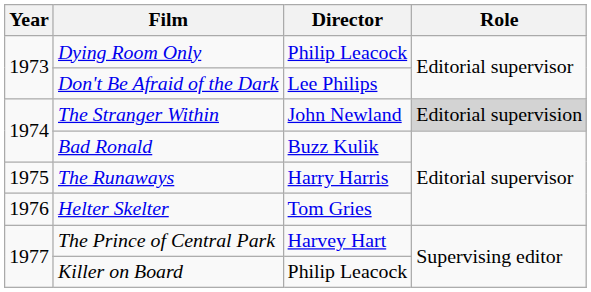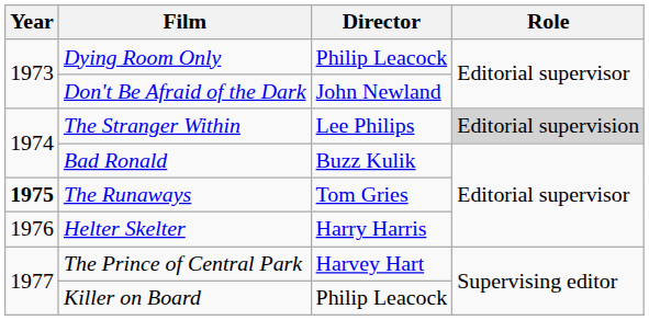Don't Be Afraid of the Dark | Director: Lee Philips -> John Newland
The Stranger Within | Director: John Newland -> Lee Philips
The Runaways | Year: normal -> bold
The Runaways | Director: Harry Harris -> Tom Gries
Helter Skelter | Director: Tom Gries -> Harry Harris
